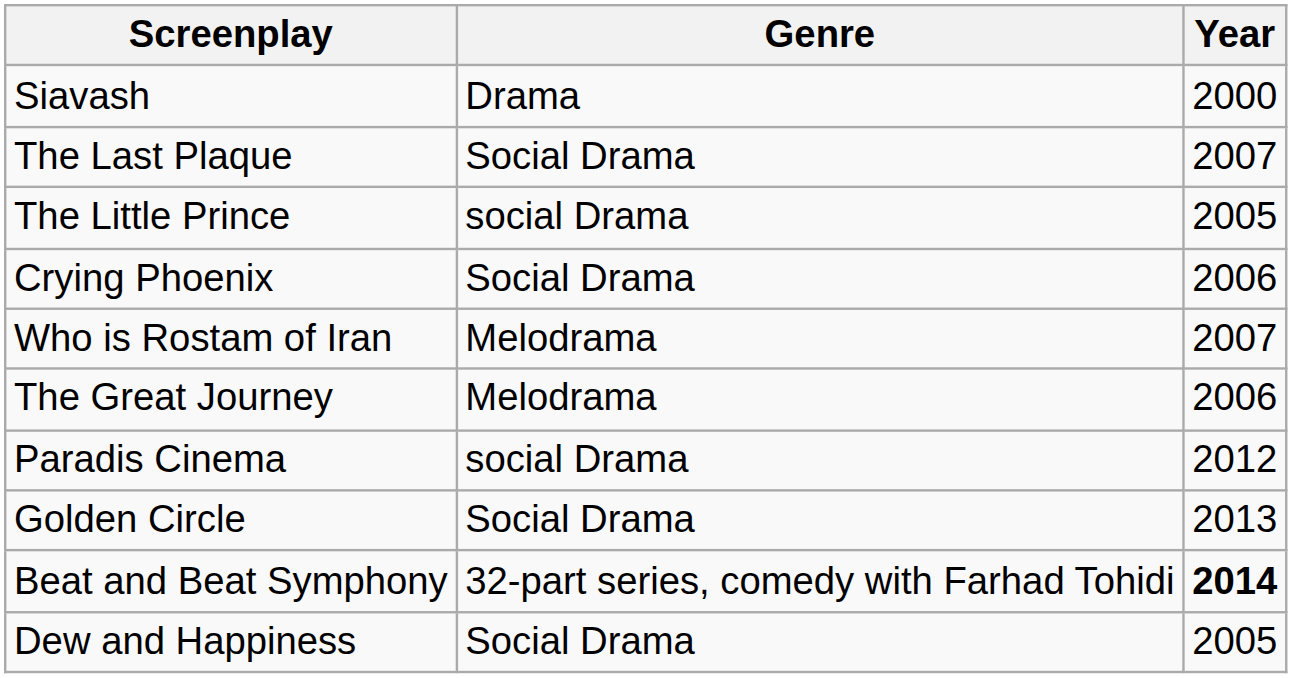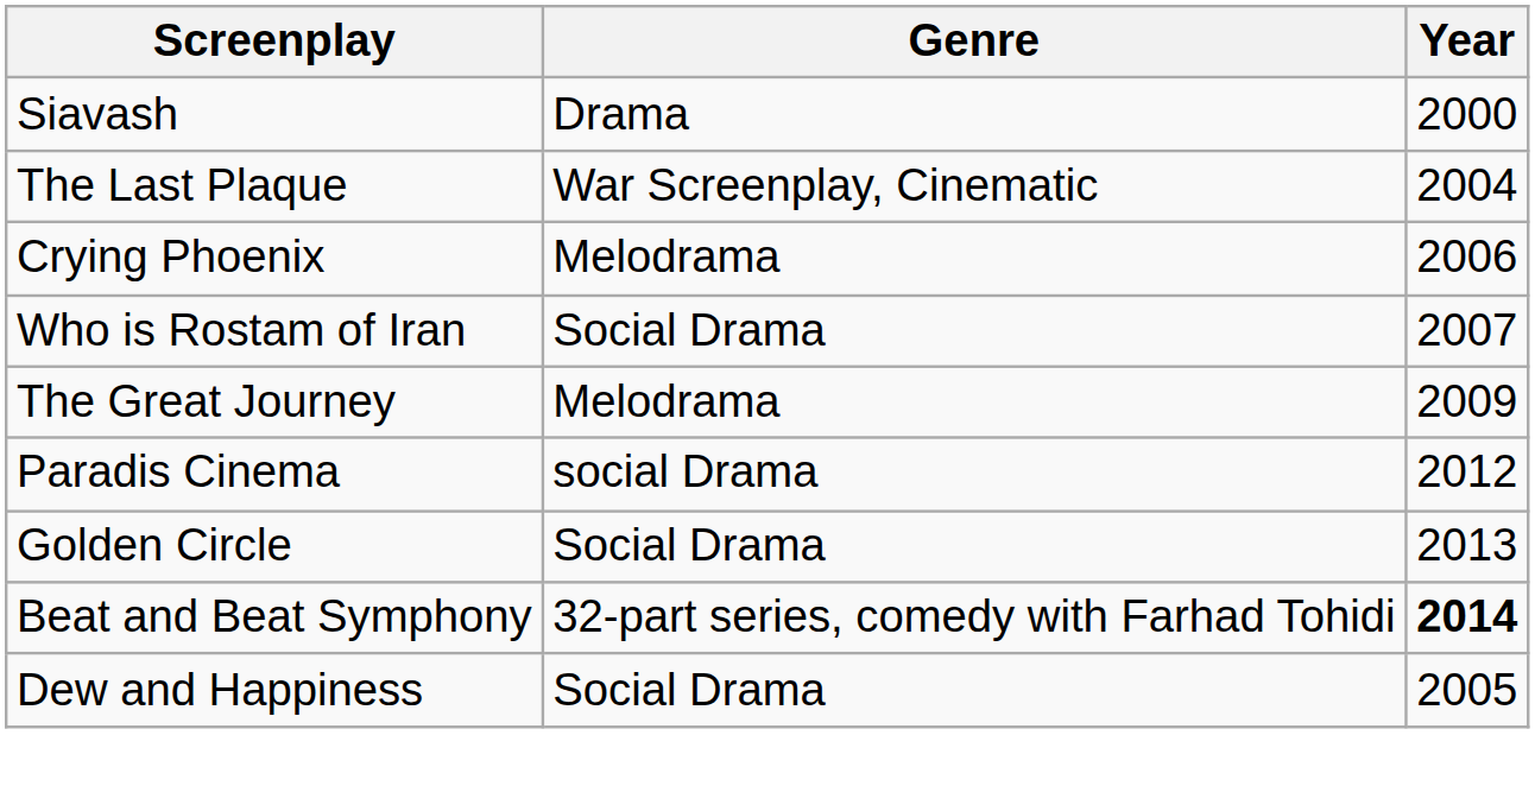The Last Plaque | Genre: Social Drama -> War Screenplay, Cinematic
The Last Plaque | Year: 2007 -> 2004
- row: The Little Prince | social Drama | 2005
Crying Phoenix | Genre: Social Drama -> Melodrama
Who is Rostam of Iran | Genre: Melodrama -> Social Drama
The Great Journey | Year: 2006 -> 2009
